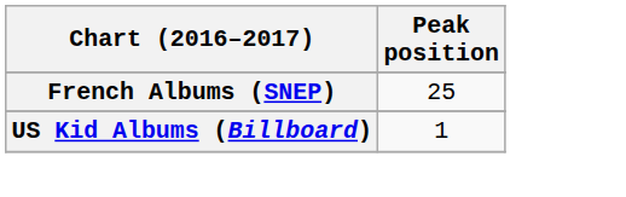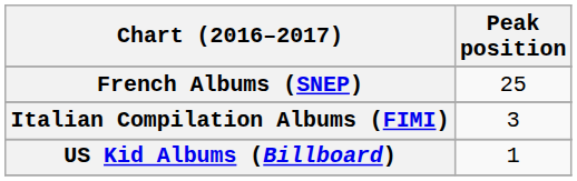+ row: Italian Compilation Albums (FIMI) | 3
